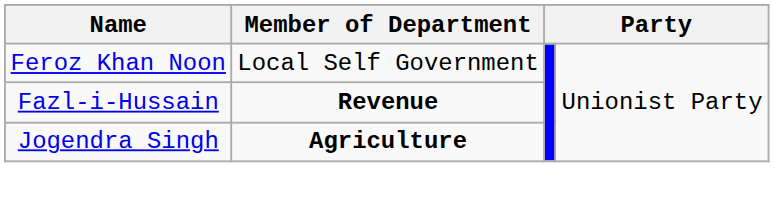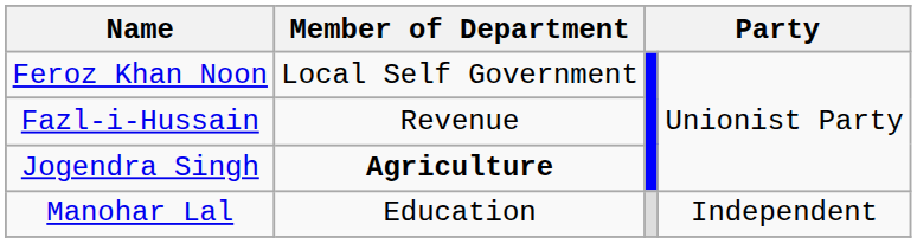Fazl-i-Hussain | Member of Department: bold -> normal
+ row: Manohar Lal | Education | Independent
